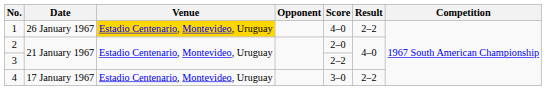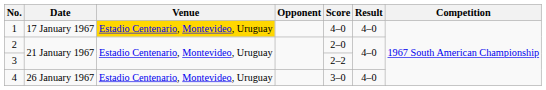1 | Date: 26 January 1967 -> 17 January 1967
1 | Result: 2–2 -> 4–0
4 | Date: 17 January 1967 -> 26 January 1967
4 | Result: 2–2 -> 4–0
